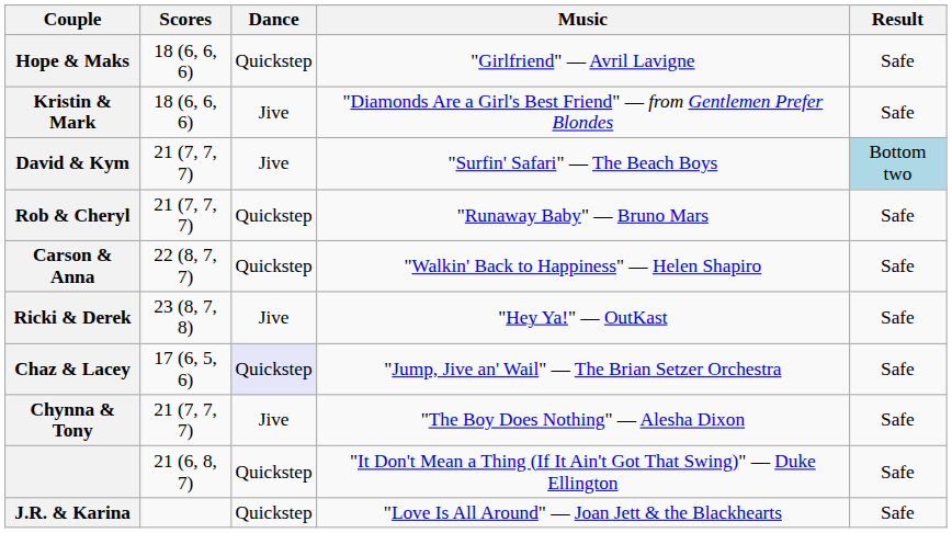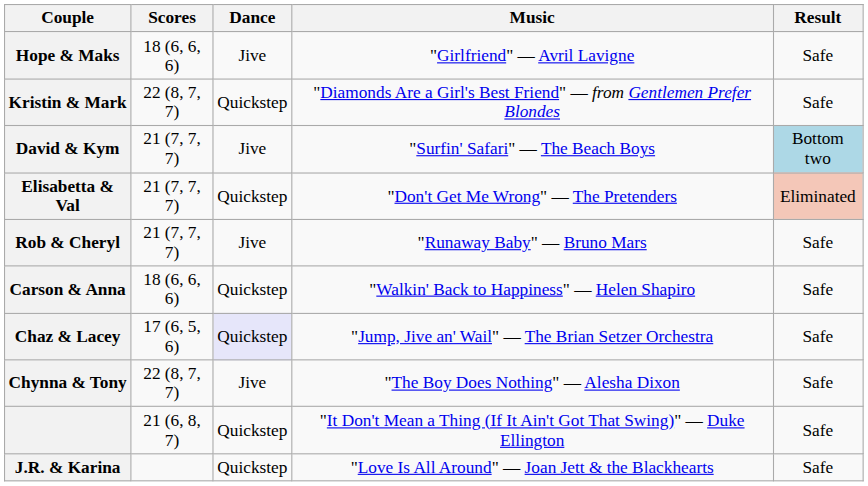Hope & Maks | Dance: Quickstep -> Jive
Kristin & Mark | Scores: 18 (6, 6, 6) -> 22 (8, 7, 7)
Kristin & Mark | Dance: Jive -> Quickstep
+ row: Elisabetta & Val | 21 (7, 7, 7) | Quickstep | "Don't Get Me Wrong" — The Pretenders | Eliminated
Rob & Cheryl | Dance: Quickstep -> Jive
Carson & Anna | Scores: 22 (8, 7, 7) -> 18 (6, 6, 6)
- row: Ricki & Derek | 23 (8, 7, 8) | Jive | "Hey Ya!" — OutKast | Safe
Chynna & Tony | Scores: 21 (7, 7, 7) -> 22 (8, 7, 7)
